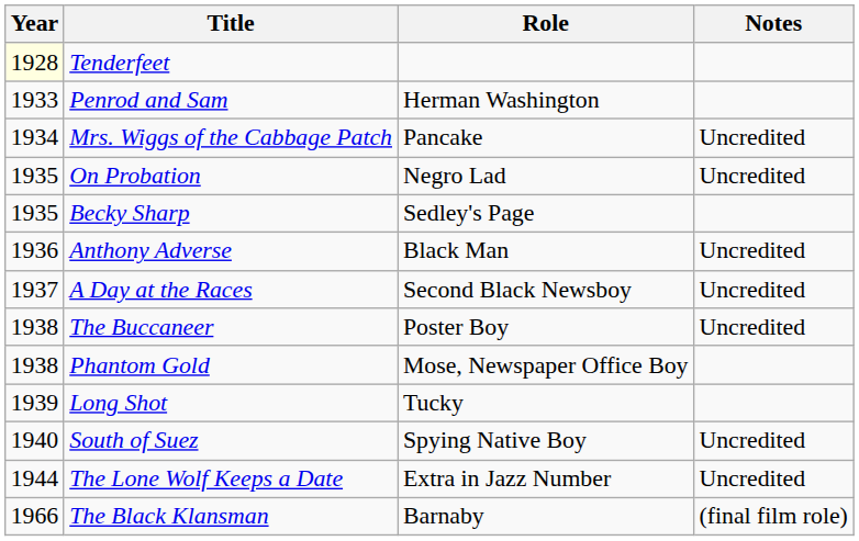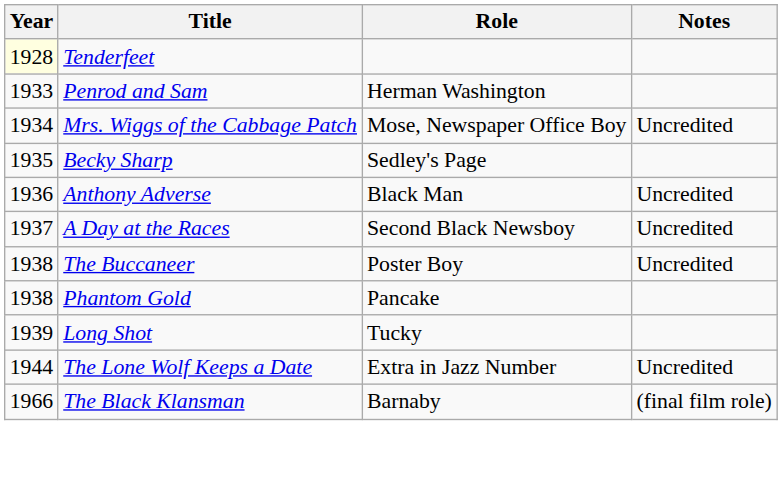Mrs. Wiggs of the Cabbage Patch | Role: Pancake -> Mose, Newspaper Office Boy
- row: 1935 | On Probation | Negro Lad | Uncredited
Phantom Gold | Role: Mose, Newspaper Office Boy -> Pancake
- row: 1940 | South of Suez | Spying Native Boy | Uncredited
